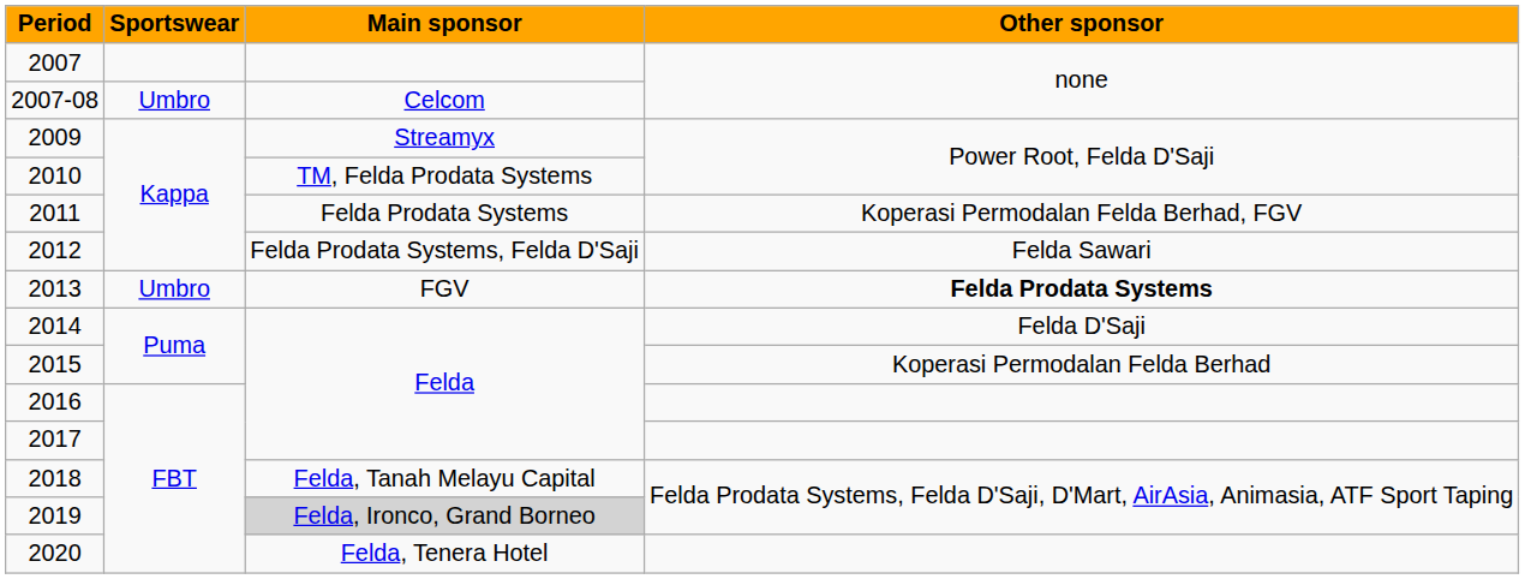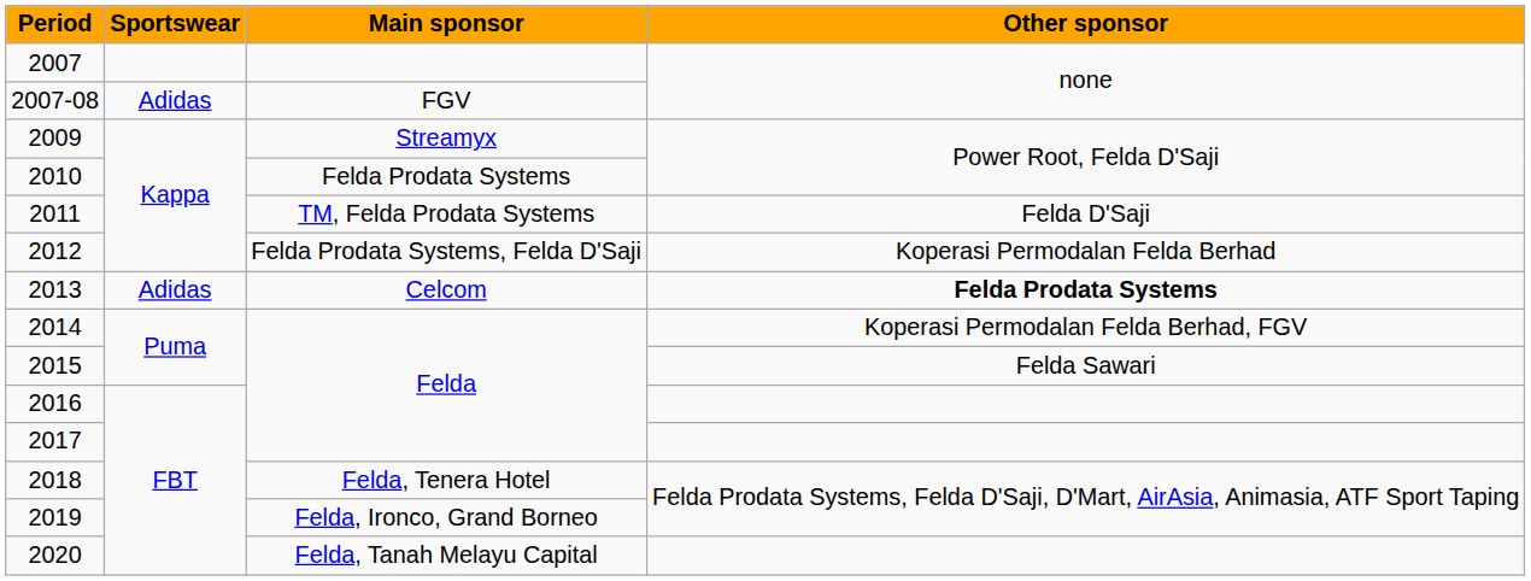2007-08 | Sportswear: Umbro -> Adidas
2007-08 | Main sponsor: Celcom -> FGV
2010 | Main sponsor: TM, Felda Prodata Systems -> Felda Prodata Systems
2011 | Main sponsor: Felda Prodata Systems -> TM, Felda Prodata Systems
2011 | Other sponsor: Koperasi Permodalan Felda Berhad, FGV -> Felda D'Saji
2012 | Other sponsor: Felda Sawari -> Koperasi Permodalan Felda Berhad
2013 | Sportswear: Umbro -> Adidas
2013 | Main sponsor: FGV -> Celcom
2014 | Other sponsor: Felda D'Saji -> Koperasi Permodalan Felda Berhad, FGV
2015 | Other sponsor: Koperasi Permodalan Felda Berhad -> Felda Sawari
2018 | Main sponsor: Felda, Tanah Melayu Capital -> Felda, Tenera Hotel
2019 | Main sponsor: lightgrey background -> no background
2020 | Main sponsor: Felda, Tenera Hotel -> Felda, Tanah Melayu Capital
